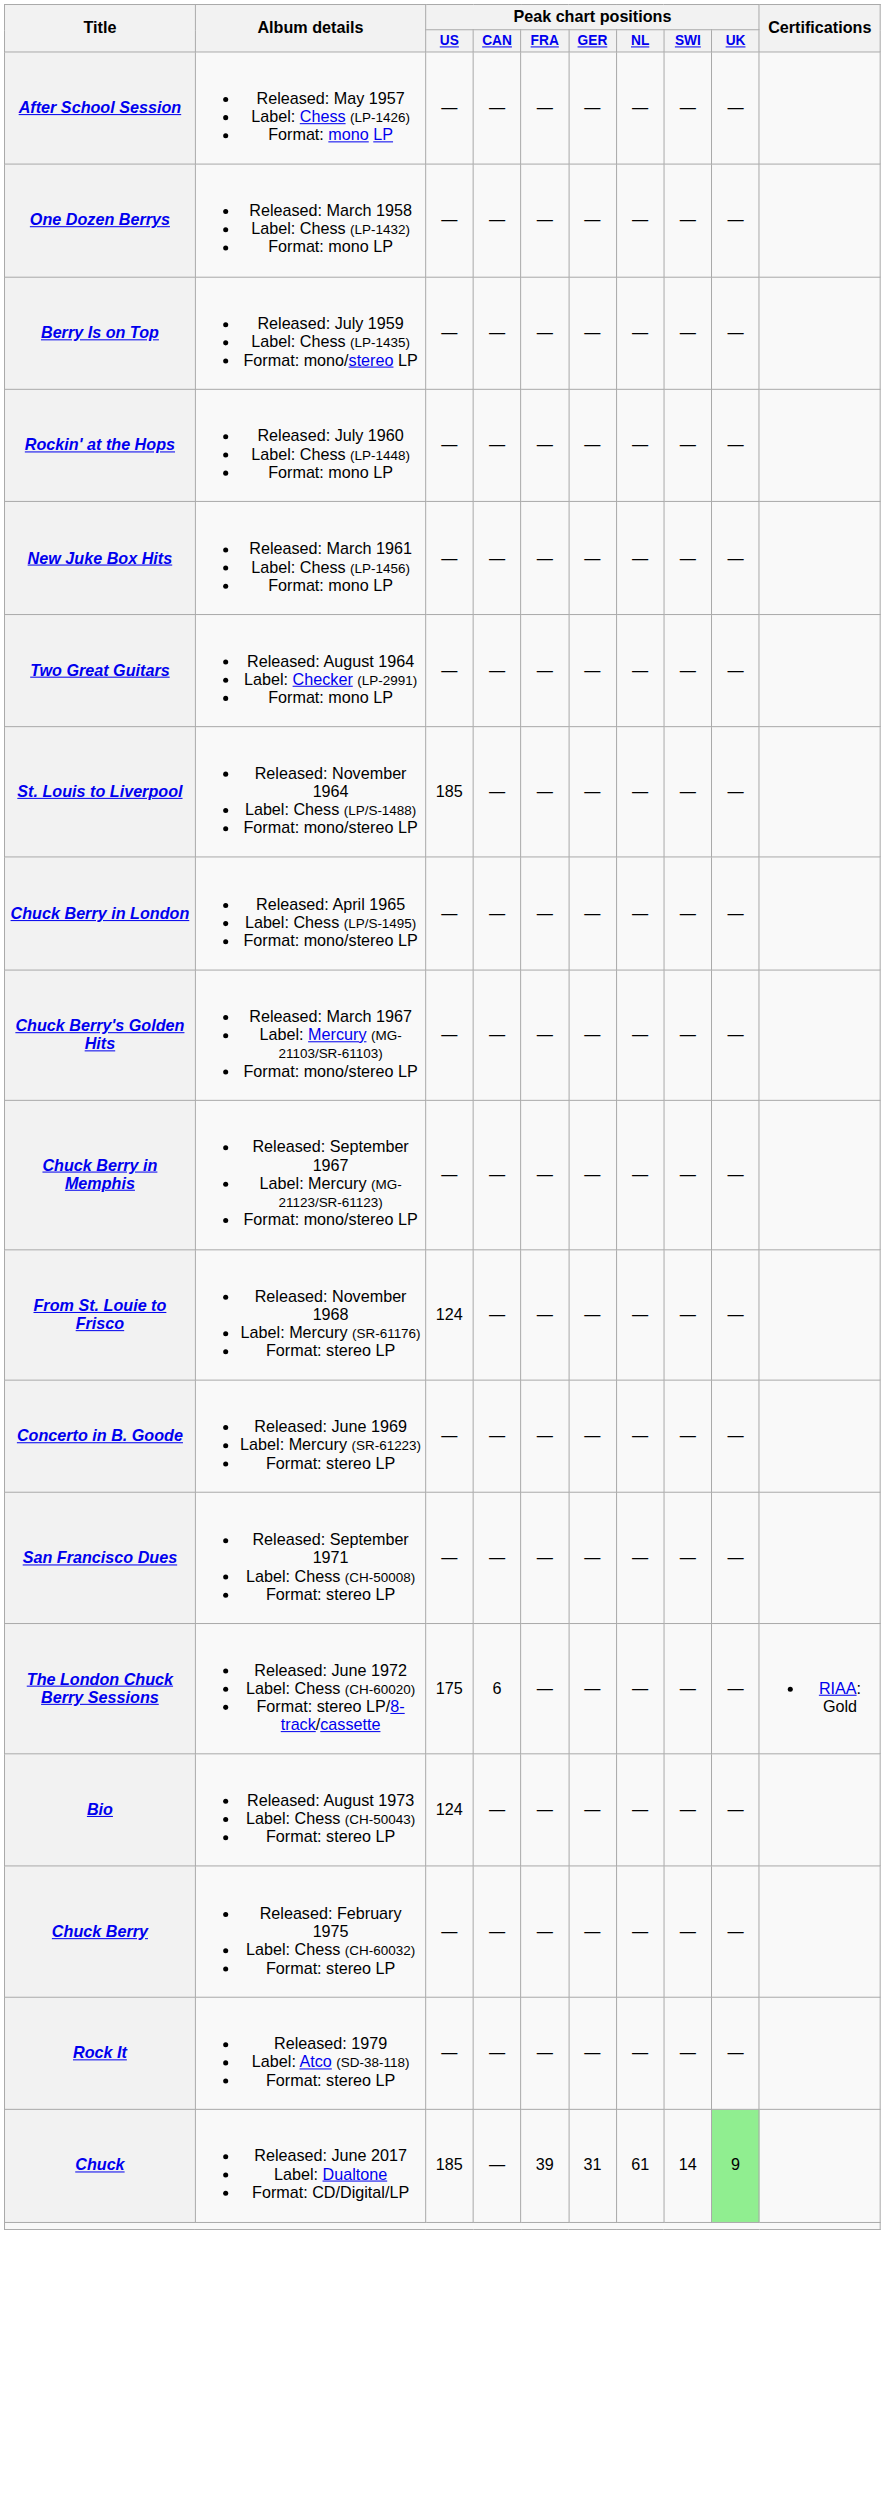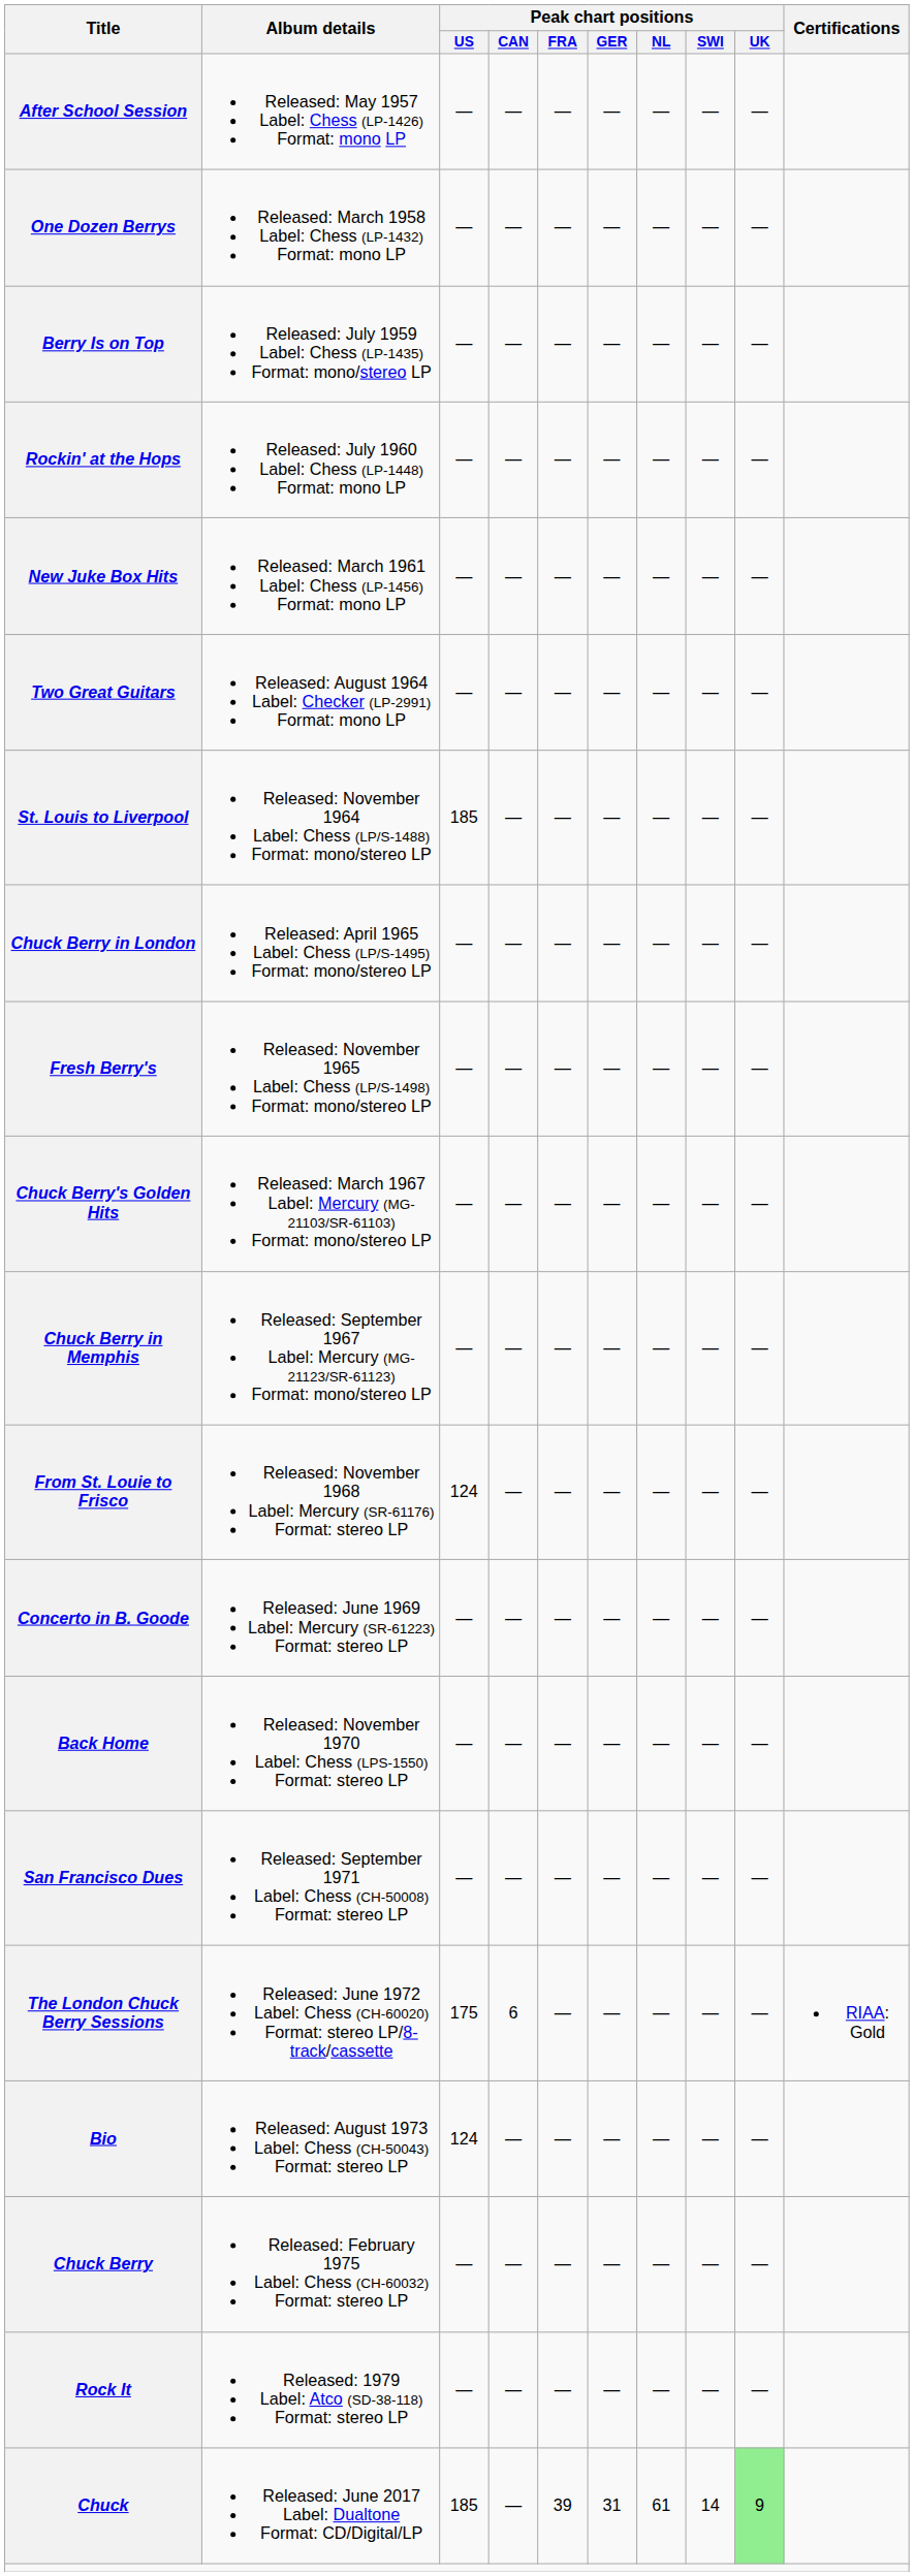+ row: Fresh Berry's | Released: November 1965 Label: Chess (LP/S-1498) Format: mono/stereo LP | — | — | — | — | — | — | —
+ row: Back Home | Released: November 1970 Label: Chess (LPS-1550) Format: stereo LP | — | — | — | — | — | — | —
